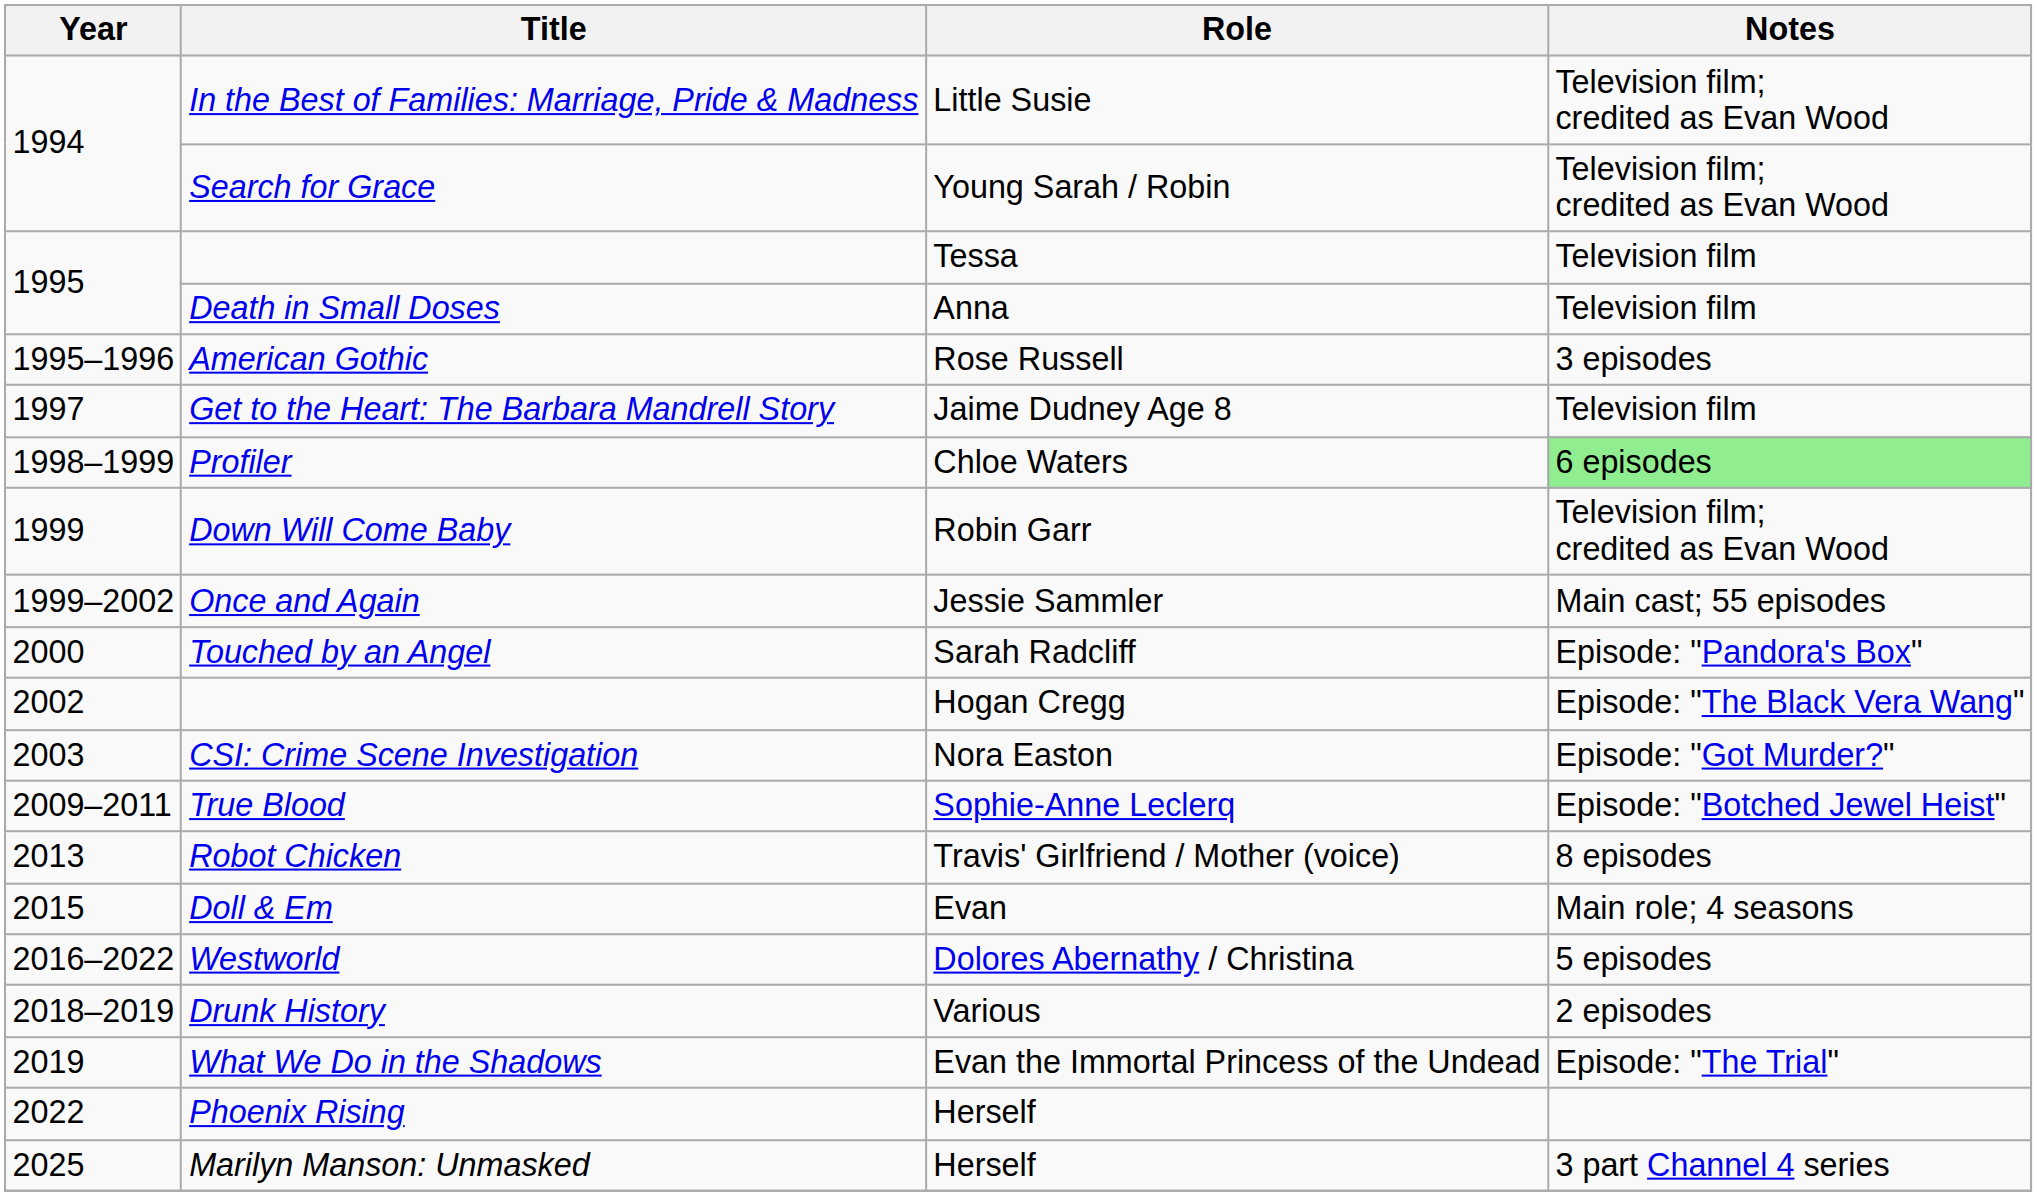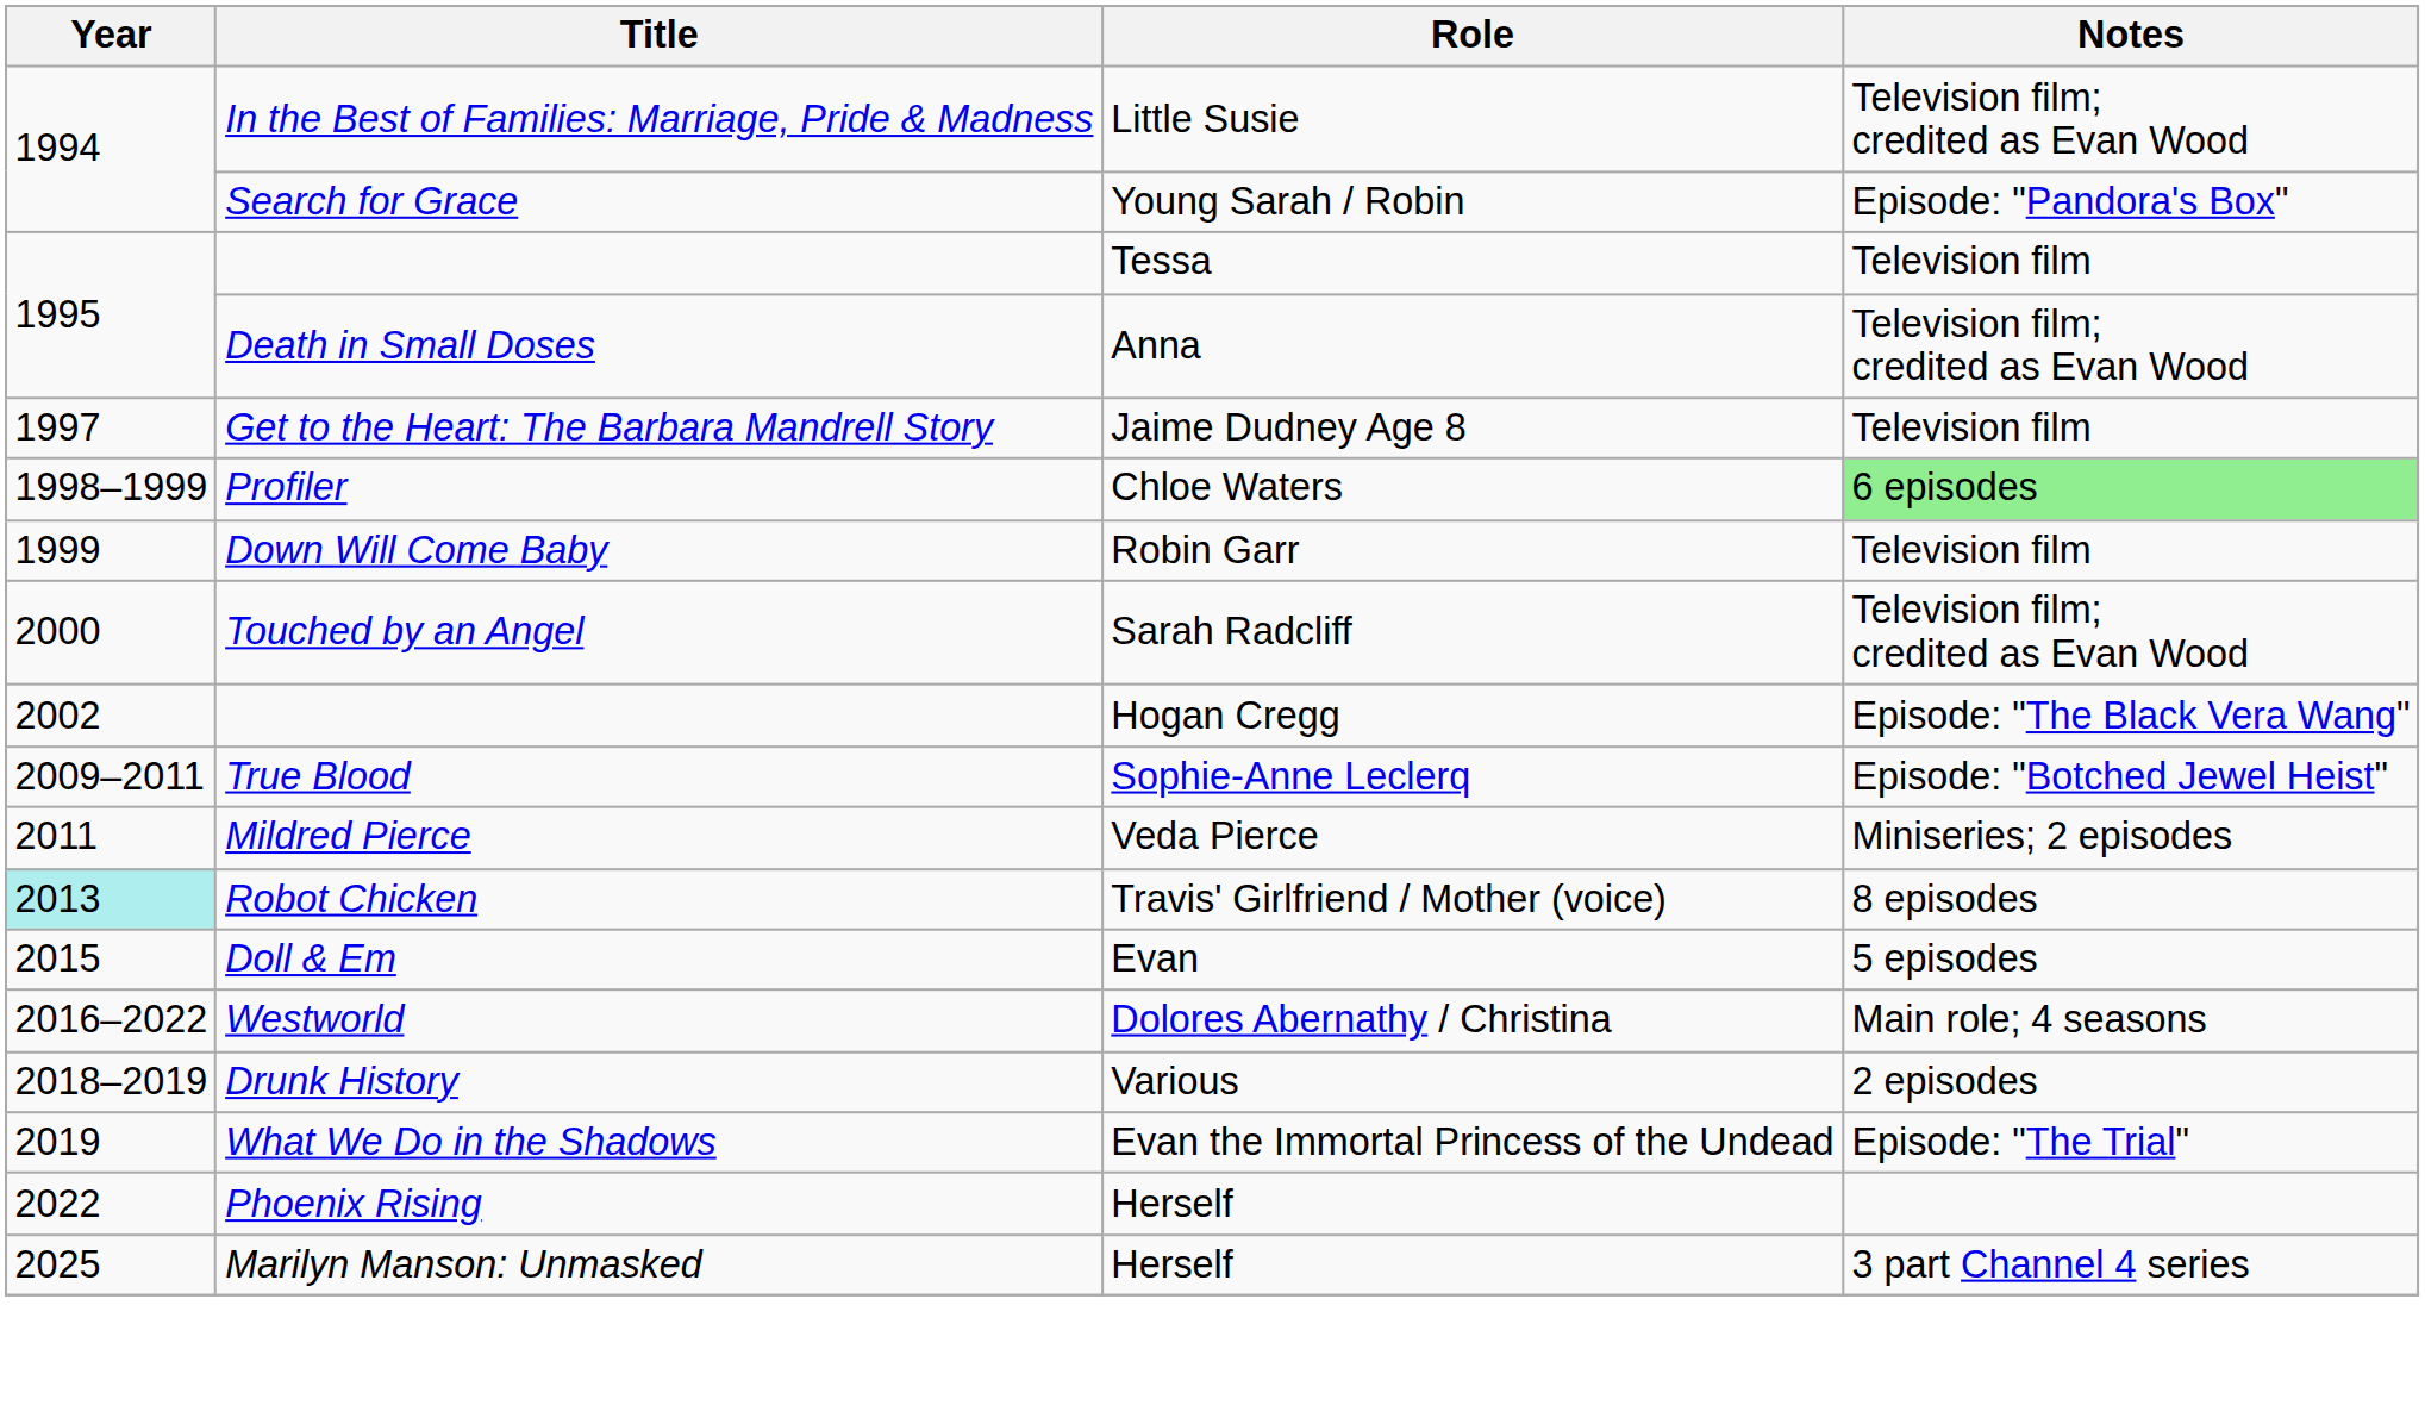Search for Grace | Notes: Television film; credited as Evan Wood -> Episode: "Pandora's Box"
Death in Small Doses | Notes: Television film -> Television film; credited as Evan Wood
- row: 1995–1996 | American Gothic | Rose Russell | 3 episodes
Down Will Come Baby | Notes: Television film; credited as Evan Wood -> Television film
- row: 1999–2002 | Once and Again | Jessie Sammler | Main cast; 55 episodes
Touched by an Angel | Notes: Episode: "Pandora's Box" -> Television film; credited as Evan Wood
- row: 2003 | CSI: Crime Scene Investigation | Nora Easton | Episode: "Got Murder?"
+ row: 2011 | Mildred Pierce | Veda Pierce | Miniseries; 2 episodes
Robot Chicken | Year: no background -> paleturquoise background
Doll & Em | Notes: Main role; 4 seasons -> 5 episodes
Westworld | Notes: 5 episodes -> Main role; 4 seasons
